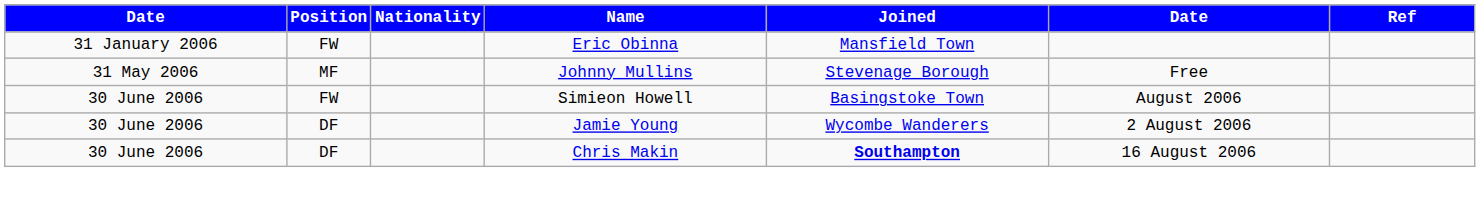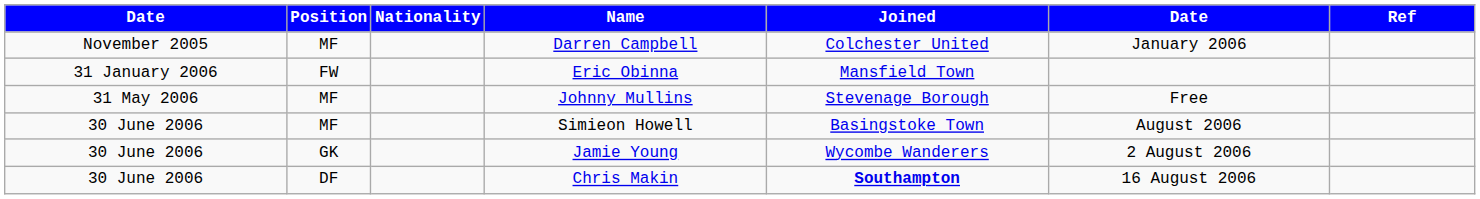+ row: November 2005 | MF | Darren Campbell | Colchester United | January 2006
Simieon Howell | Position: FW -> MF
Jamie Young | Position: DF -> GK
